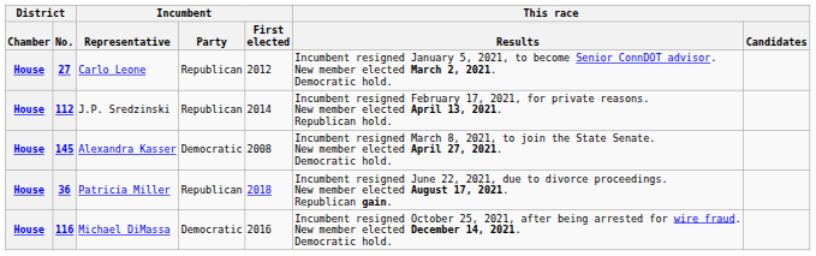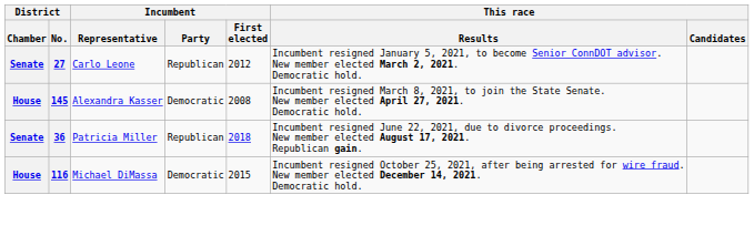27 | District / Chamber: House -> Senate
- row: House | 112 | J.P. Sredzinski | Republican | 2014 | Incumbent resigned February 17, 2021, for private reasons. New member elected April 13, 2021. Republican hold.
36 | District / Chamber: House -> Senate
116 | Incumbent / First elected: 2016 -> 2015
